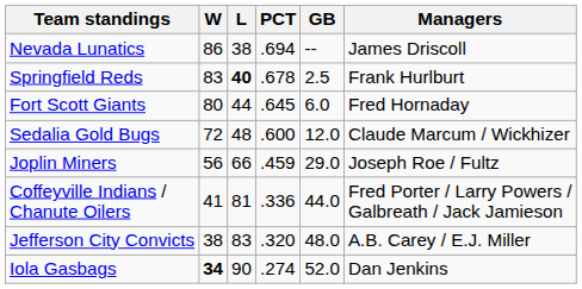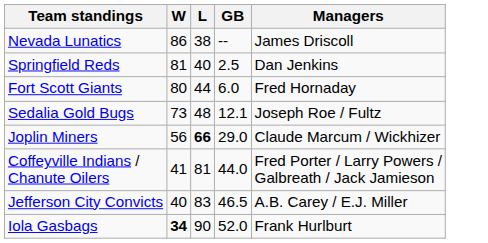- column: PCT | .694 | .678 | .645 | .600 | .459 | .336 | .320 | .274
Springfield Reds | W: 83 -> 81
Springfield Reds | L: bold -> normal
Springfield Reds | Managers: Frank Hurlburt -> Dan Jenkins
Sedalia Gold Bugs | W: 72 -> 73
Sedalia Gold Bugs | GB: 12.0 -> 12.1
Sedalia Gold Bugs | Managers: Claude Marcum / Wickhizer -> Joseph Roe / Fultz
Joplin Miners | L: normal -> bold
Joplin Miners | Managers: Joseph Roe / Fultz -> Claude Marcum / Wickhizer
Jefferson City Convicts | W: 38 -> 40
Jefferson City Convicts | GB: 48.0 -> 46.5
Iola Gasbags | Managers: Dan Jenkins -> Frank Hurlburt
